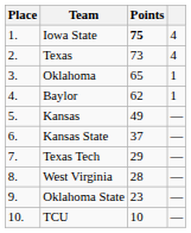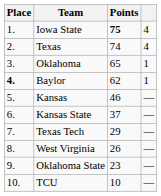Texas | Points: 73 -> 74
Baylor | Place: normal -> bold
Kansas | Points: 49 -> 46
West Virginia | Points: 28 -> 26
